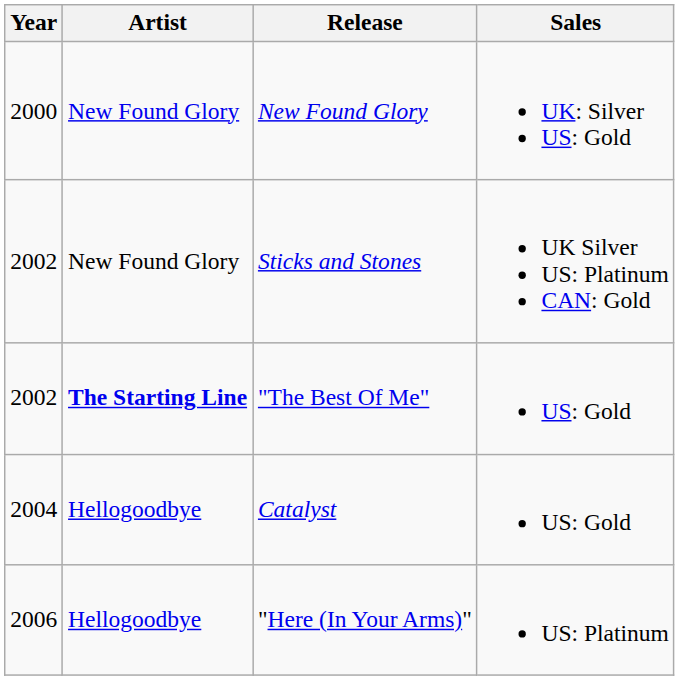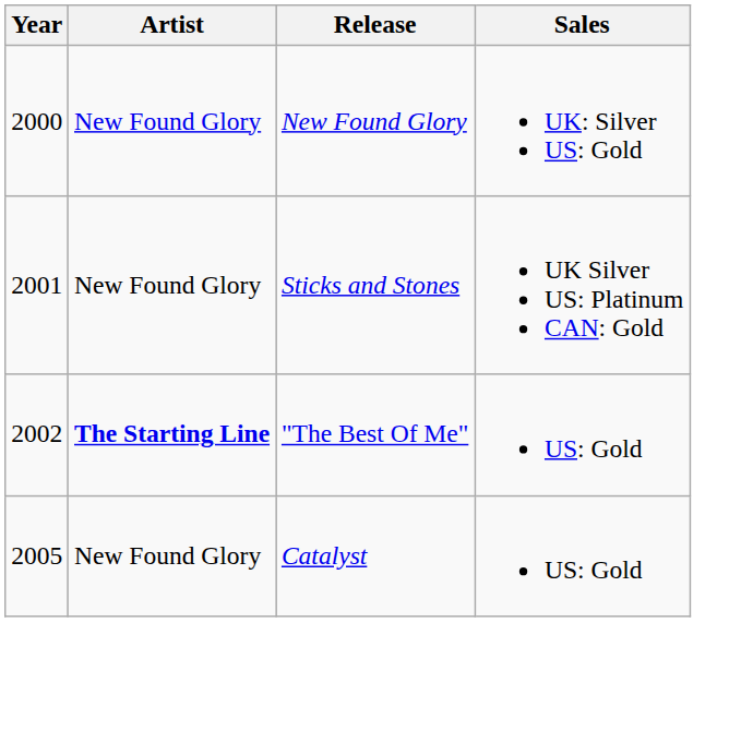Sticks and Stones | Year: 2002 -> 2001
Catalyst | Year: 2004 -> 2005
Catalyst | Artist: Hellogoodbye -> New Found Glory
- row: 2006 | Hellogoodbye | "Here (In Your Arms)" | US: Platinum
